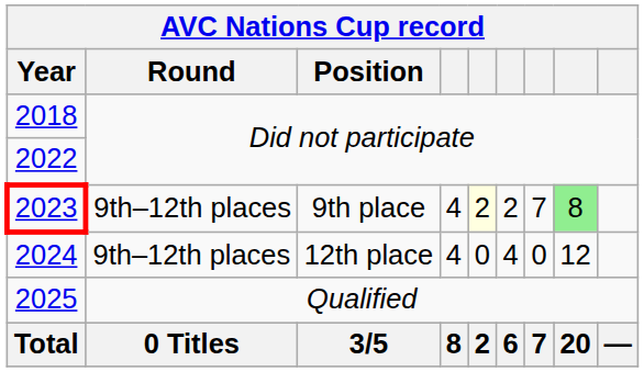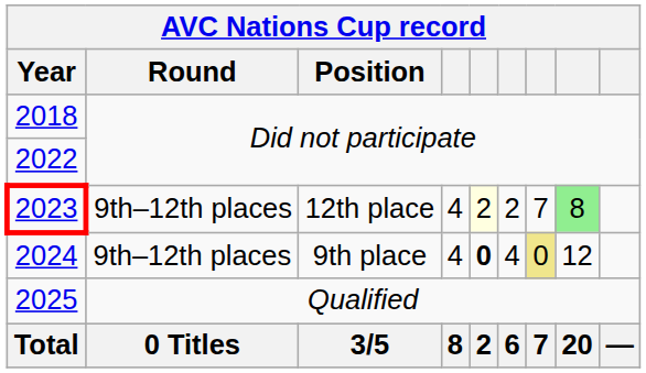2023 | Position: 9th place -> 12th place
2024 | Position: 12th place -> 9th place
2024 | column 5: normal -> bold
2024 | column 7: no background -> khaki background
